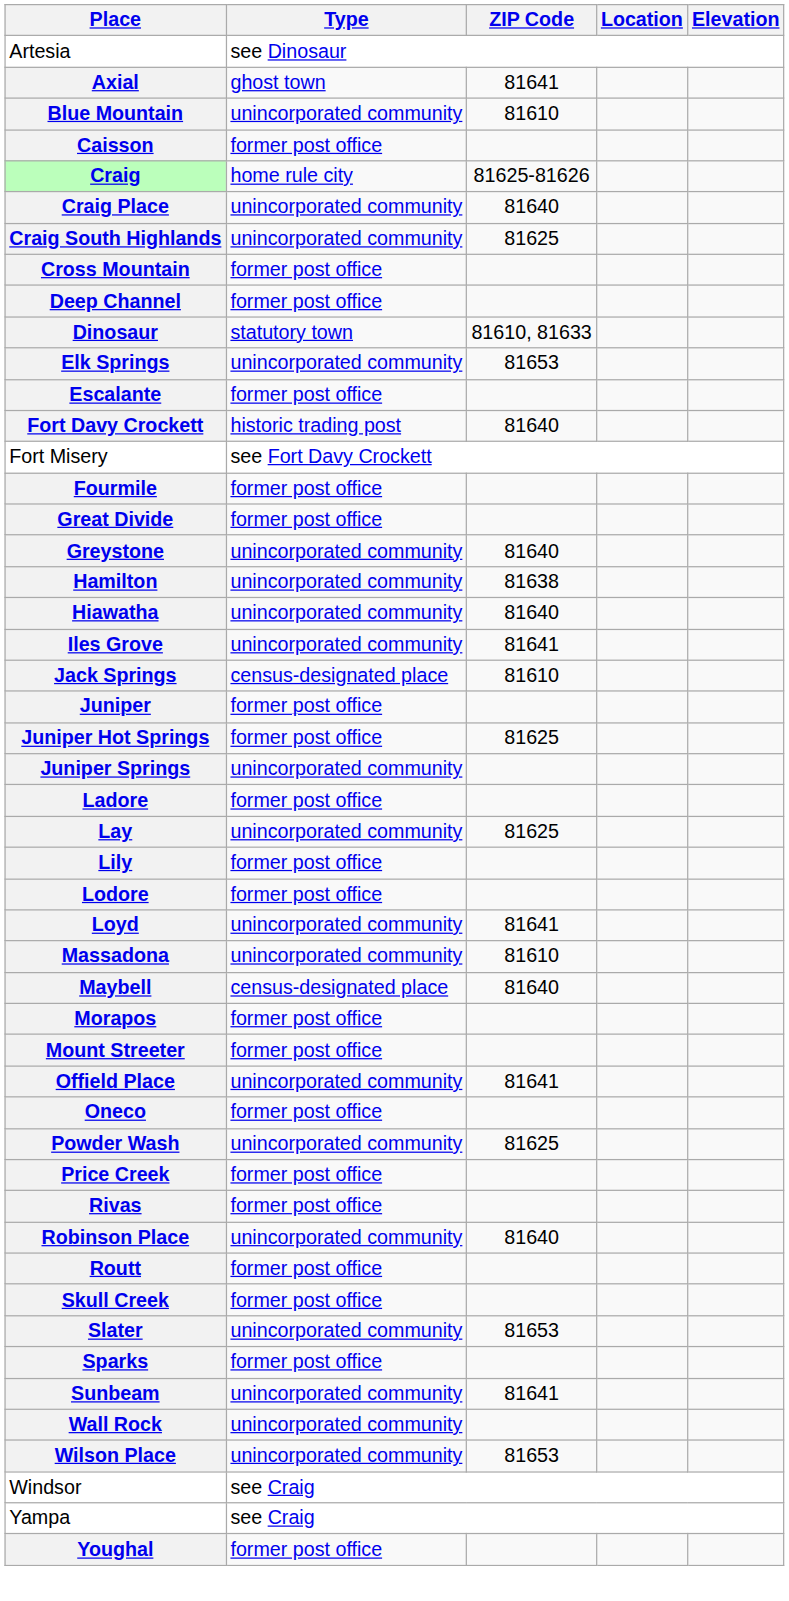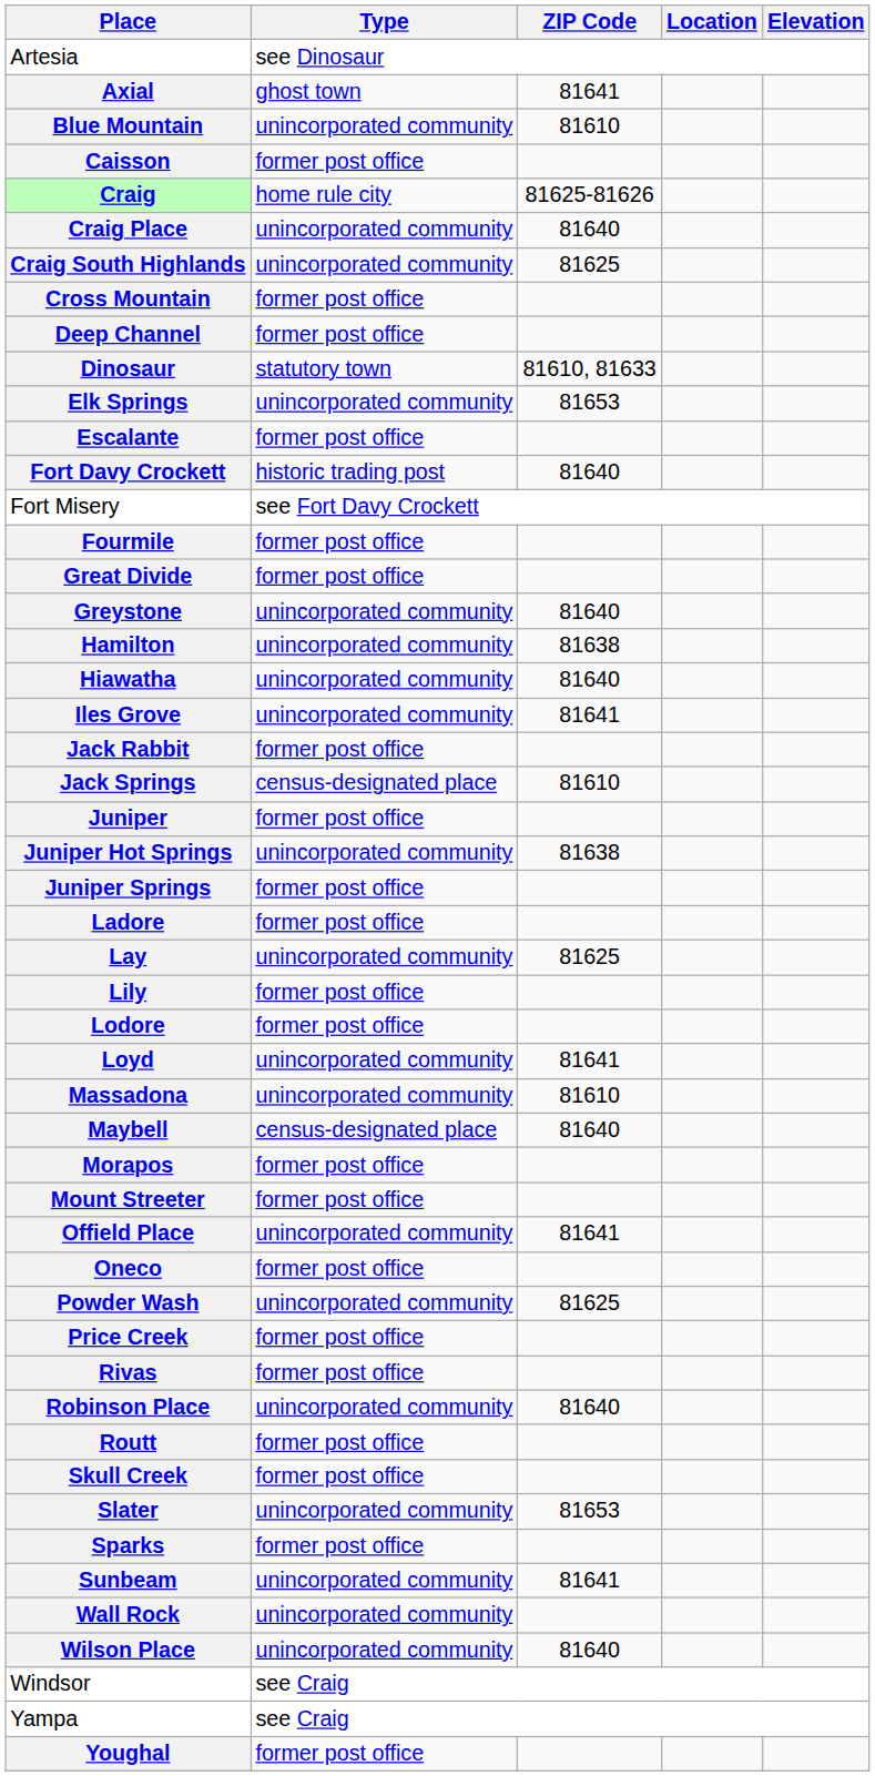+ row: Jack Rabbit | former post office
Juniper Hot Springs | Type: former post office -> unincorporated community
Juniper Hot Springs | ZIP Code: 81625 -> 81638
Juniper Springs | Type: unincorporated community -> former post office
Wilson Place | ZIP Code: 81653 -> 81640
